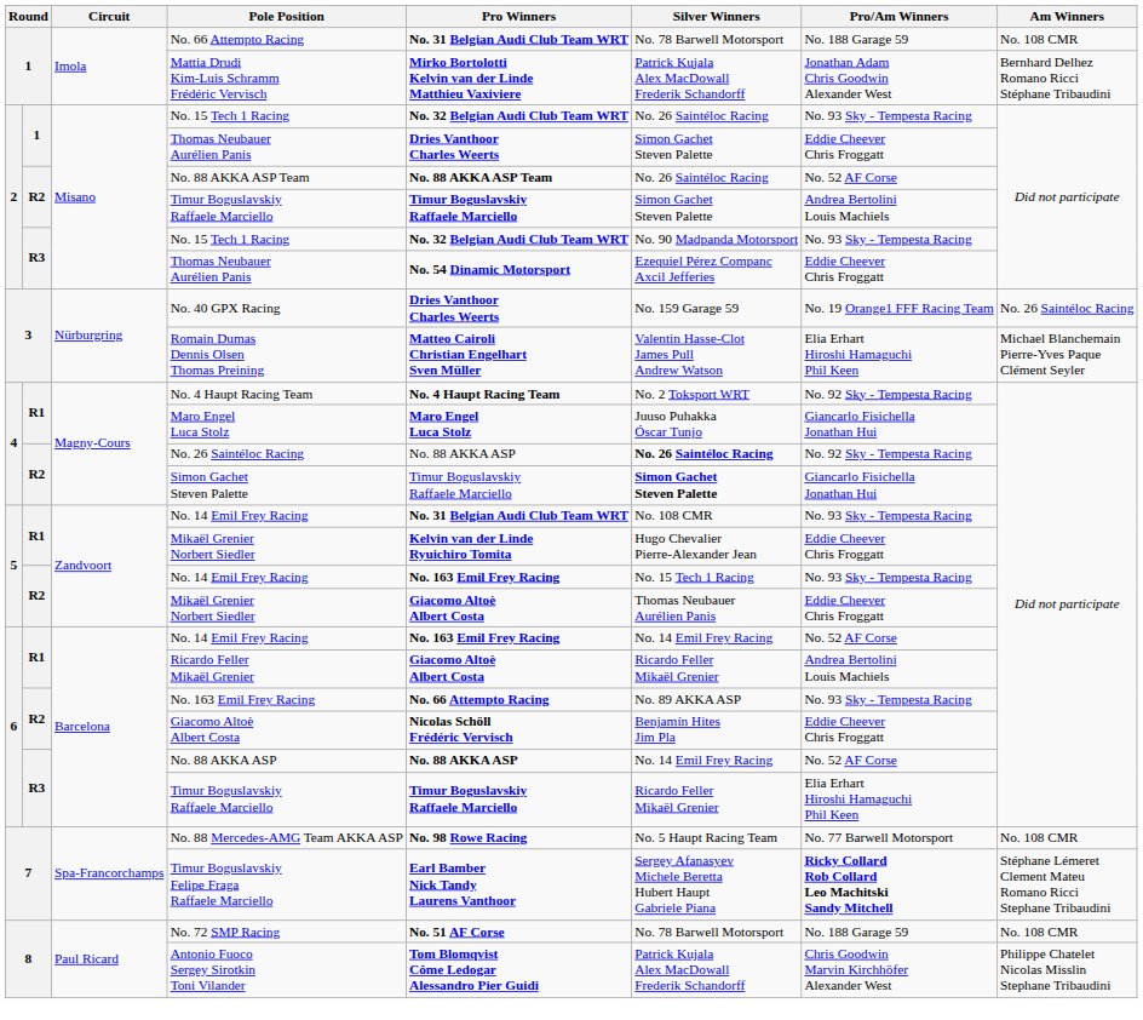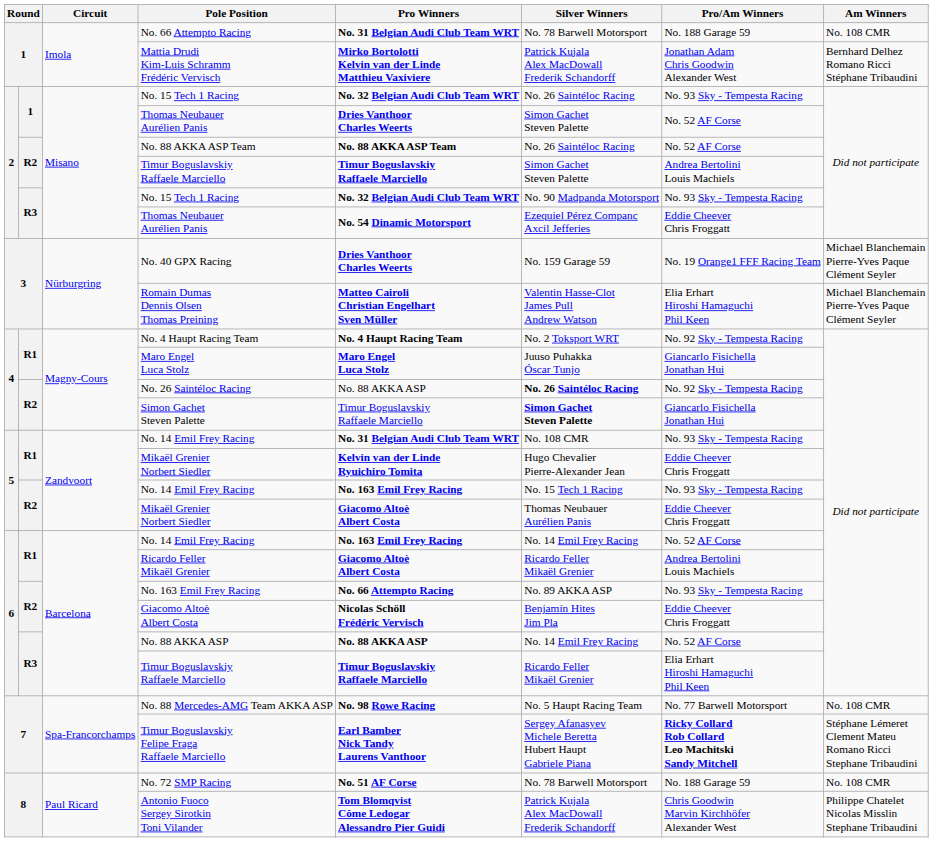1 / Thomas Neubauer Aurélien Panis | Pro/Am Winners: Eddie Cheever Chris Froggatt -> No. 52 AF Corse
No. 40 GPX Racing | Am Winners: No. 26 Saintéloc Racing -> Michael Blanchemain Pierre-Yves Paque Clément Seyler
